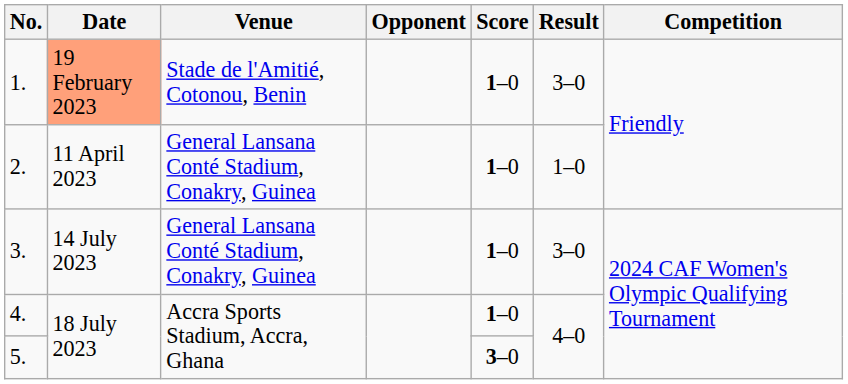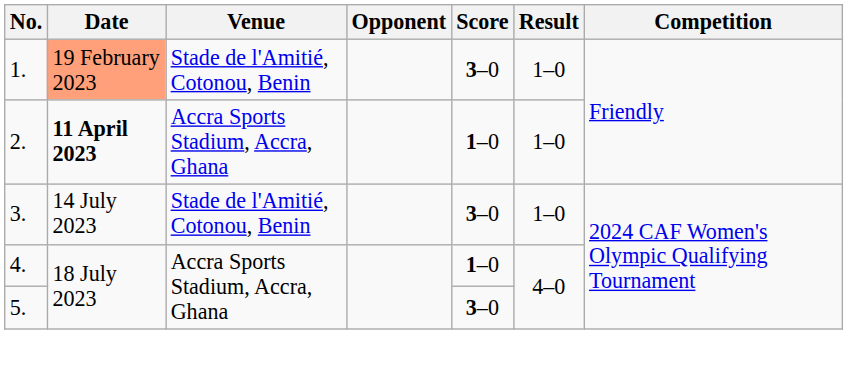1. | Score: 1–0 -> 3–0
1. | Result: 3–0 -> 1–0
2. | Date: normal -> bold
2. | Venue: General Lansana Conté Stadium, Conakry, Guinea -> Accra Sports Stadium, Accra, Ghana
3. | Venue: General Lansana Conté Stadium, Conakry, Guinea -> Stade de l'Amitié, Cotonou, Benin
3. | Score: 1–0 -> 3–0
3. | Result: 3–0 -> 1–0
